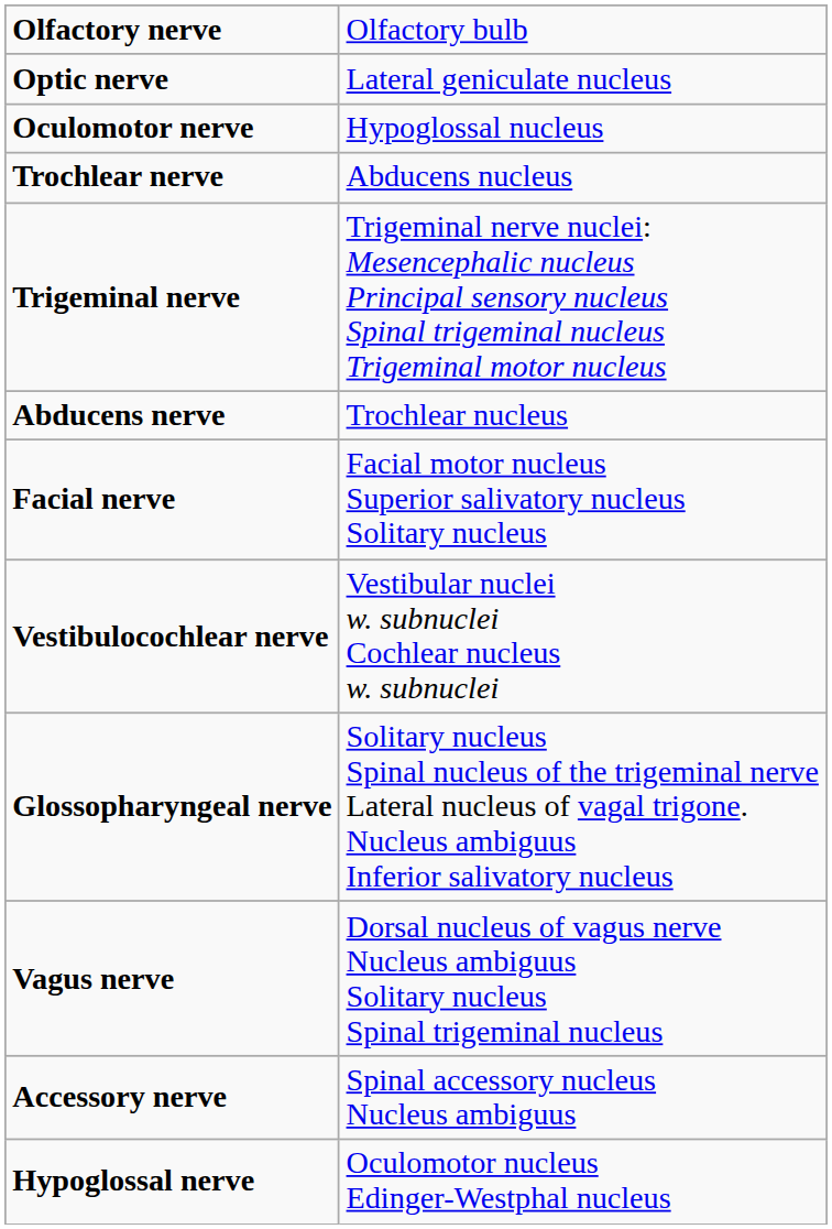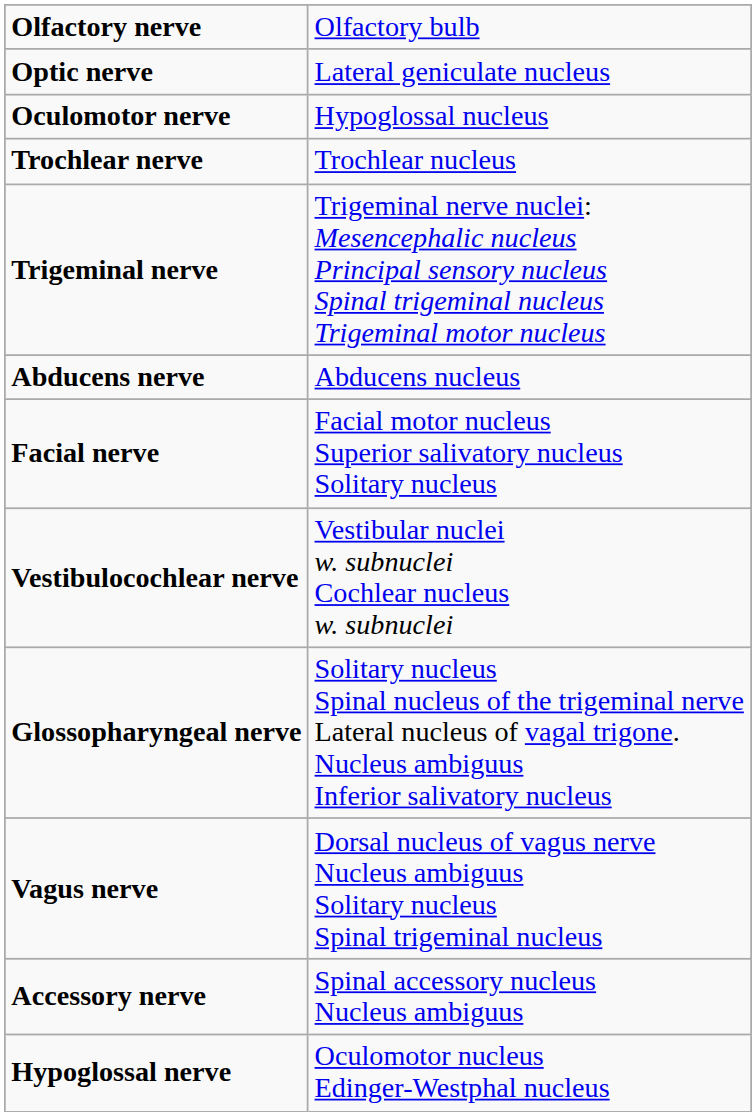Trochlear nerve | column 2: Abducens nucleus -> Trochlear nucleus
Abducens nerve | column 2: Trochlear nucleus -> Abducens nucleus
